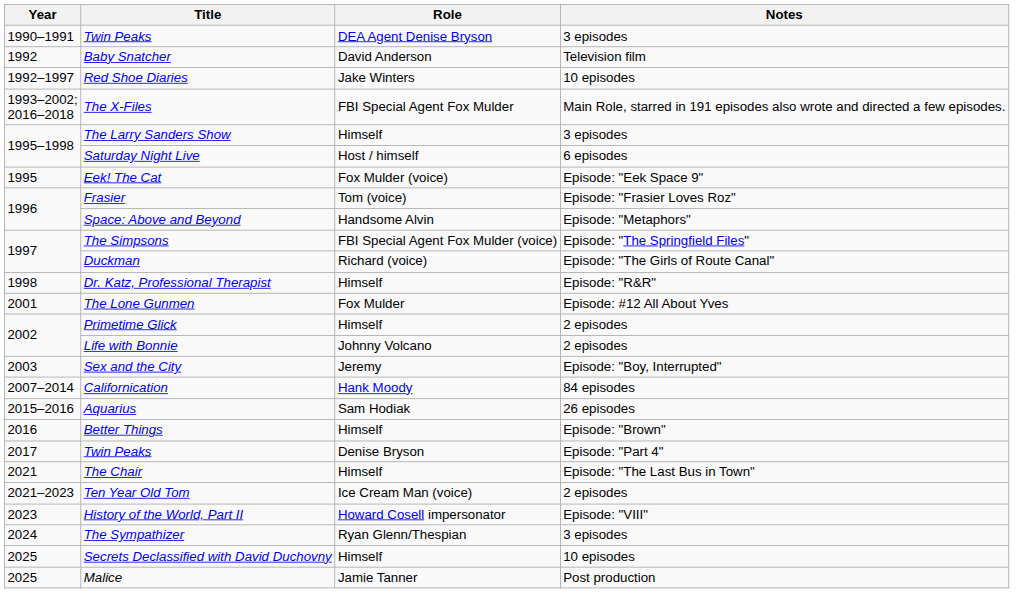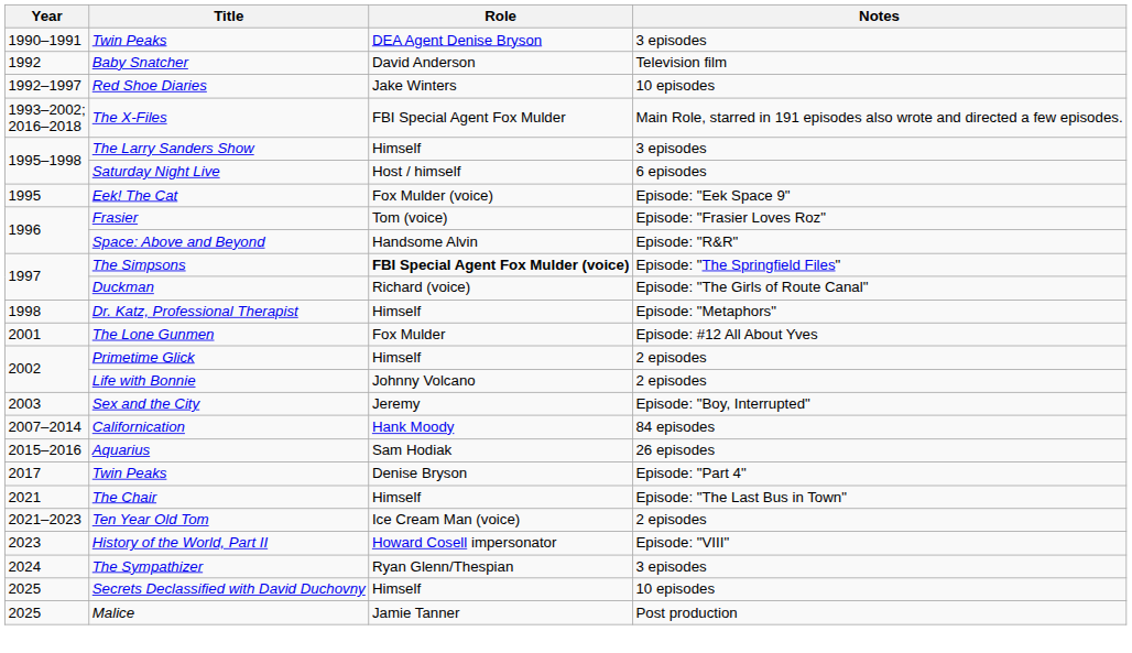Space: Above and Beyond | Notes: Episode: "Metaphors" -> Episode: "R&R"
The Simpsons | Role: normal -> bold
Dr. Katz, Professional Therapist | Notes: Episode: "R&R" -> Episode: "Metaphors"
- row: 2016 | Better Things | Himself | Episode: "Brown"
